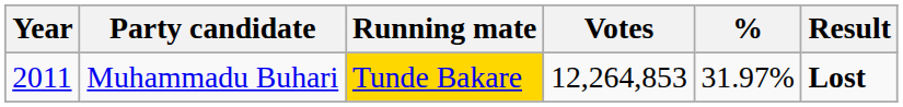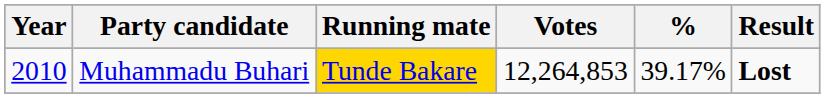Muhammadu Buhari | Year: 2011 -> 2010
Muhammadu Buhari | %: 31.97% -> 39.17%
